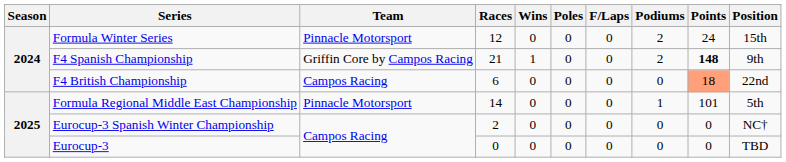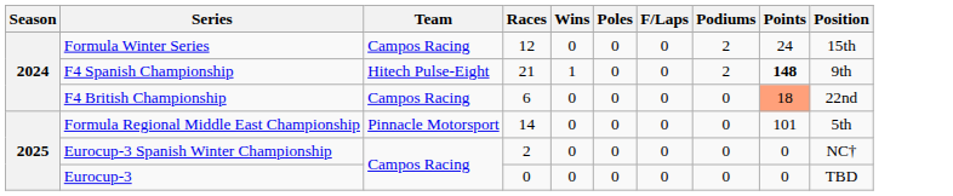Formula Winter Series | Team: Pinnacle Motorsport -> Campos Racing
F4 Spanish Championship | Team: Griffin Core by Campos Racing -> Hitech Pulse-Eight
Formula Regional Middle East Championship | Podiums: 1 -> 0
